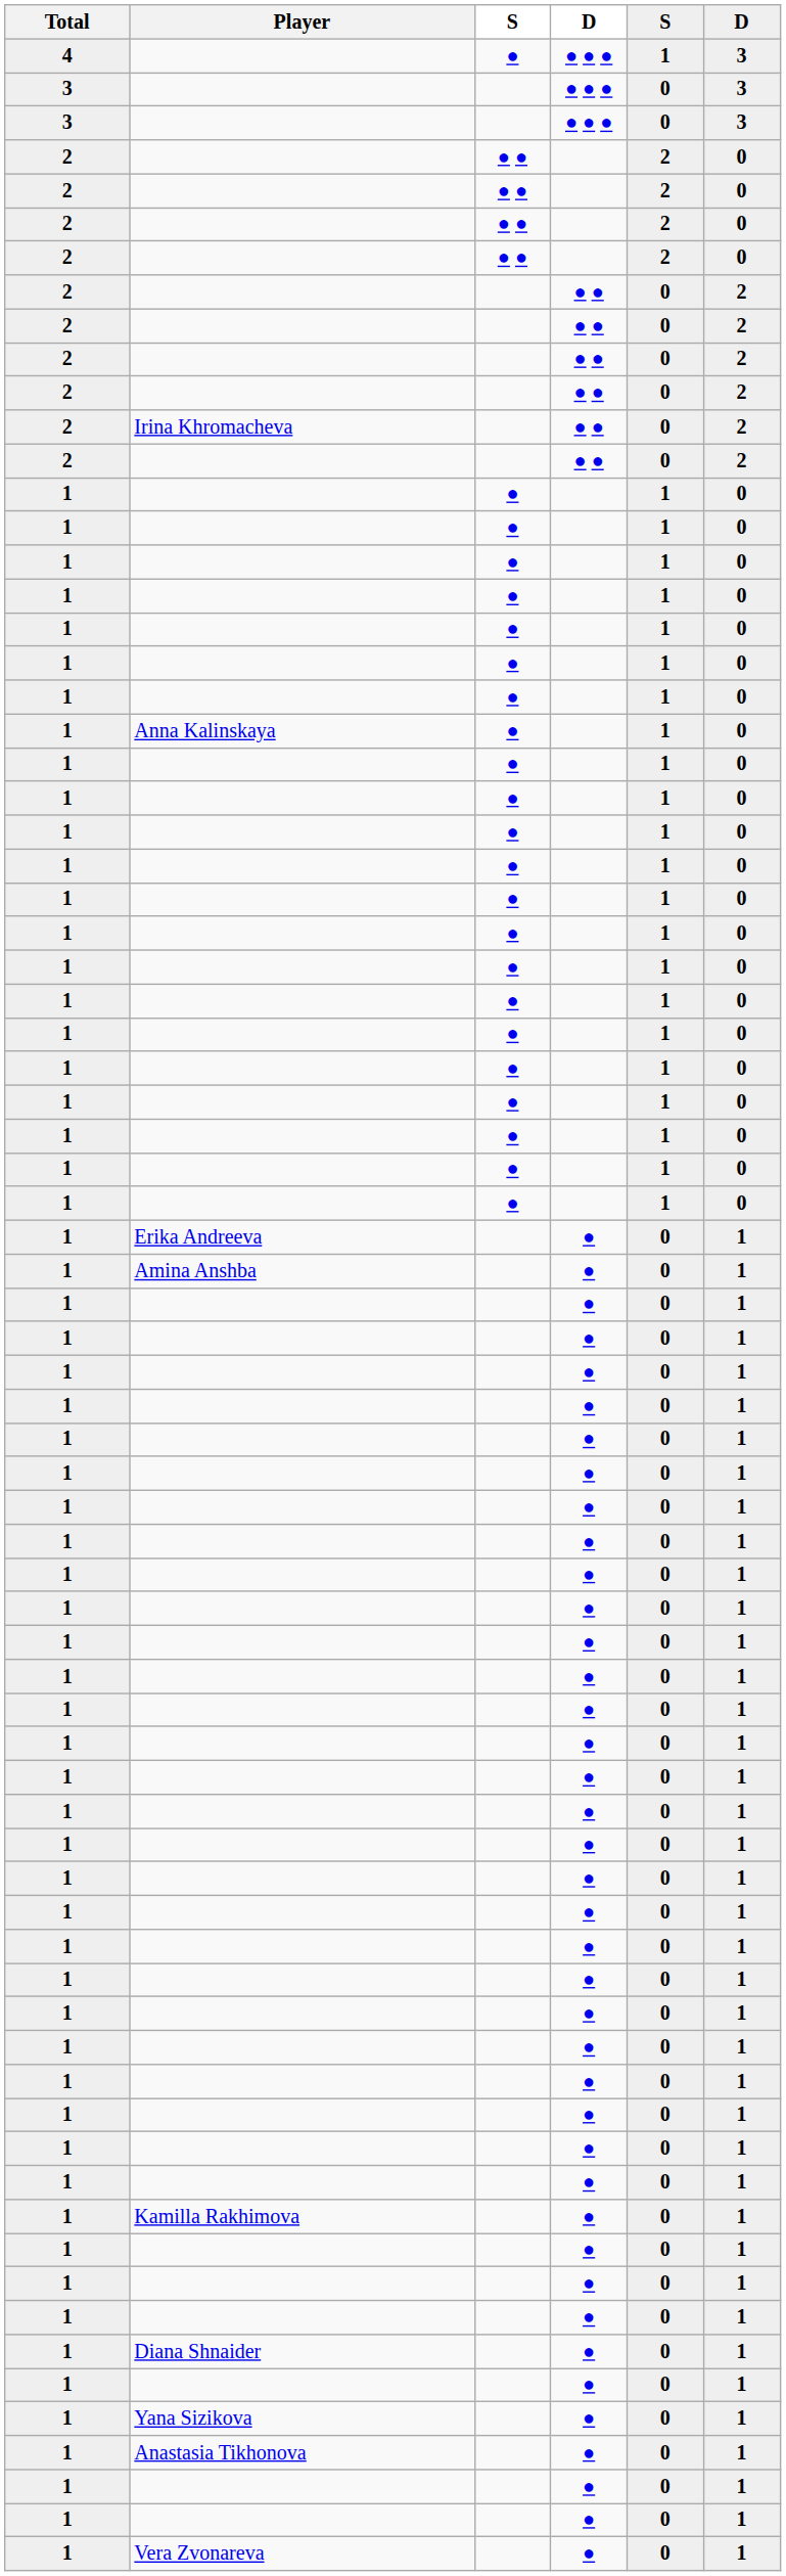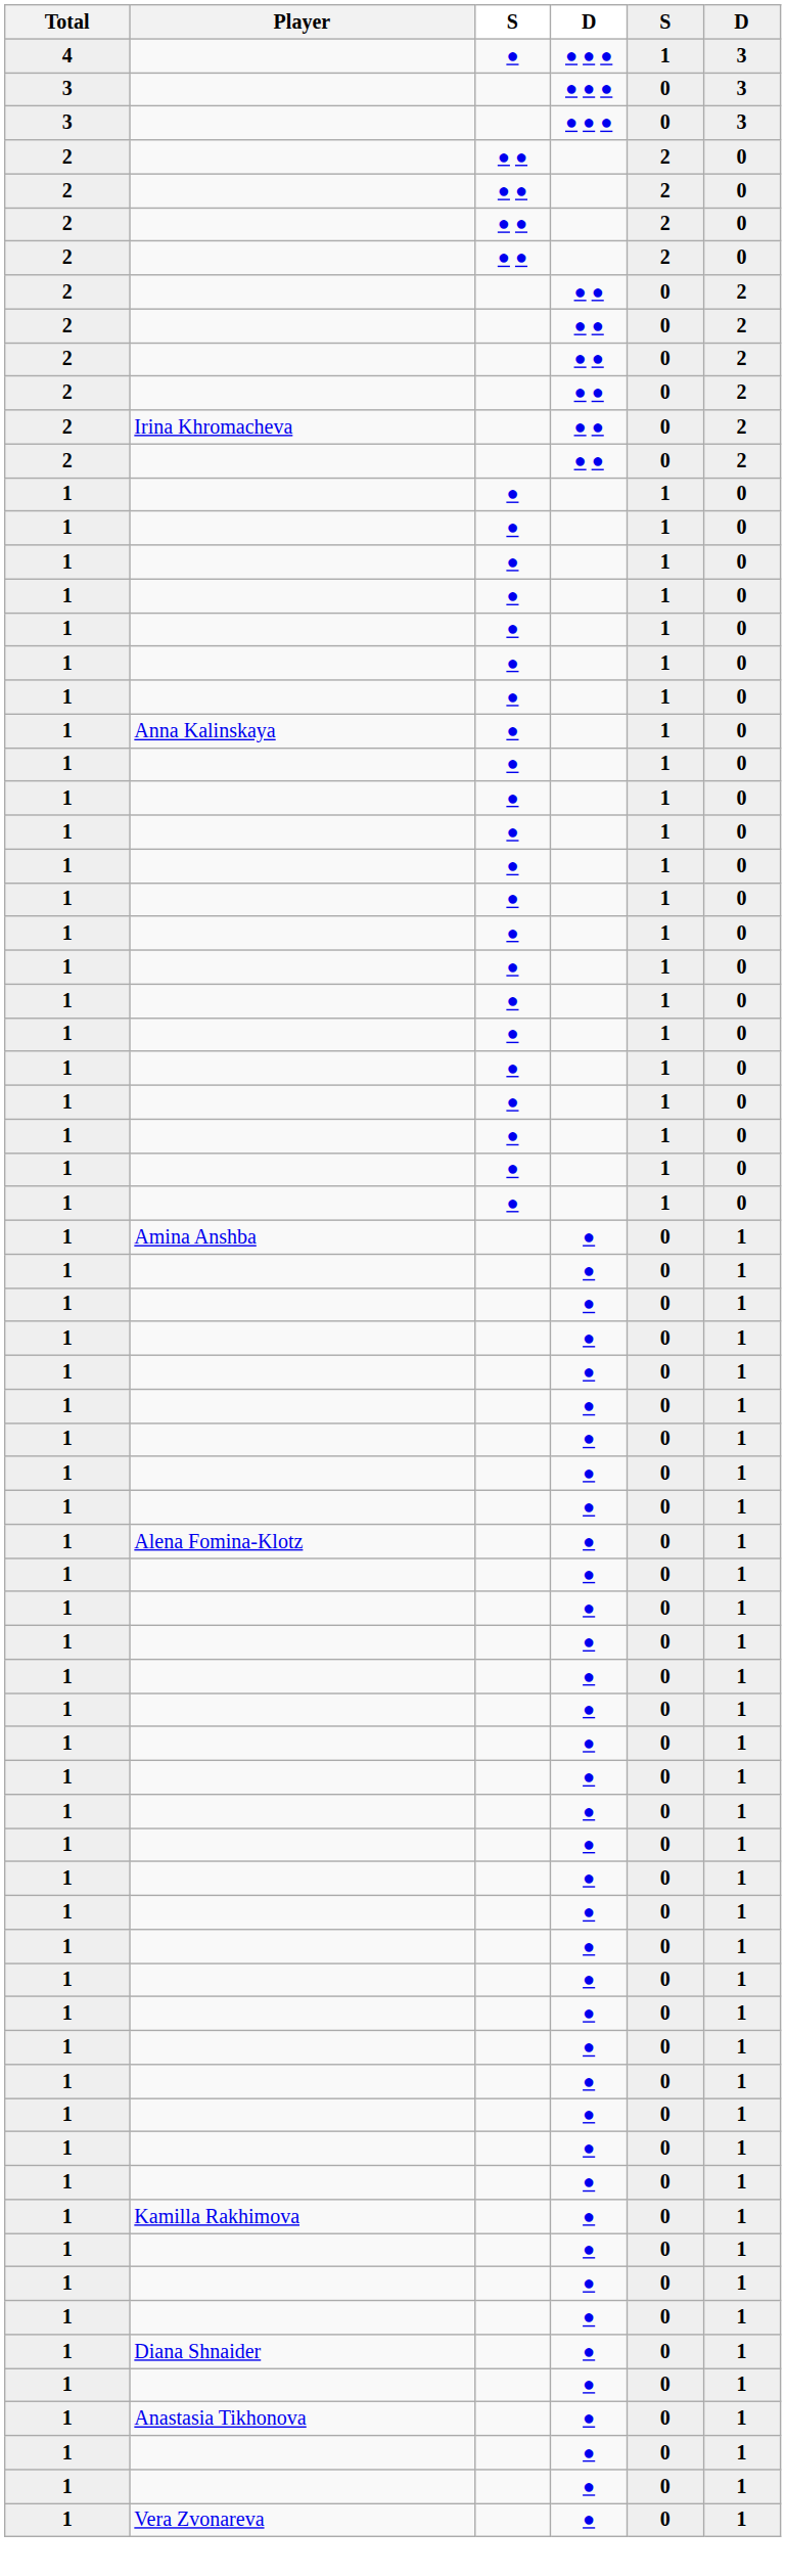- row: 1 | Erika Andreeva | ● | 0 | 1
+ row: 1 | Alena Fomina-Klotz | ● | 0 | 1
- row: 1 | Yana Sizikova | ● | 0 | 1
